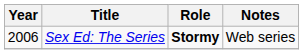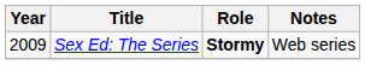Sex Ed: The Series | Year: 2006 -> 2009
